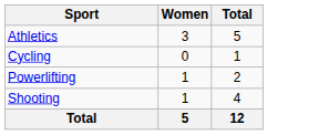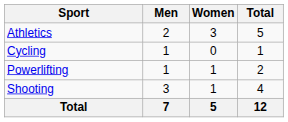+ column: Men | 2 | 1 | 1 | 3 | 7
